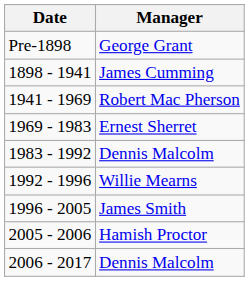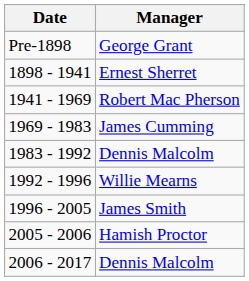1898 - 1941 | Manager: James Cumming -> Ernest Sherret
1969 - 1983 | Manager: Ernest Sherret -> James Cumming
